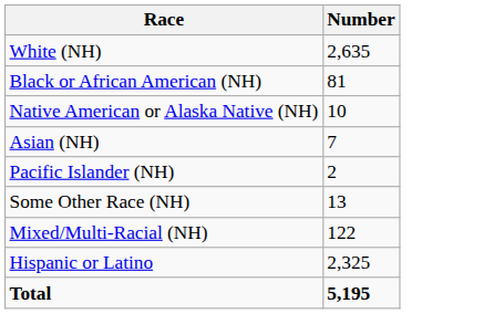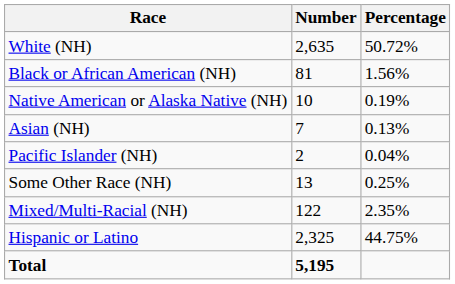+ column: Percentage | 50.72% | 1.56% | 0.19% | 0.13% | 0.04% | 0.25% | 2.35% | 44.75%
